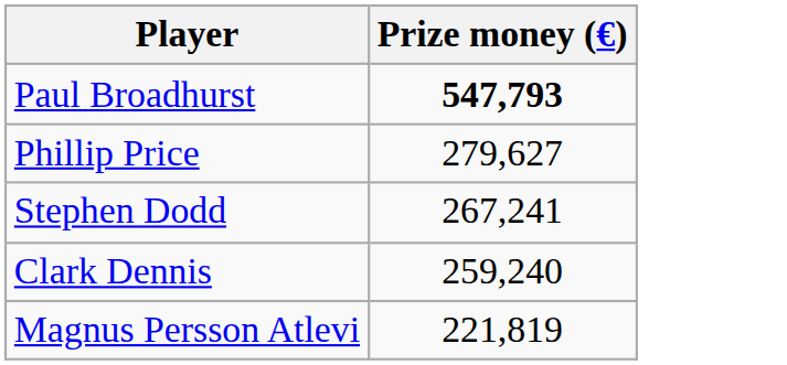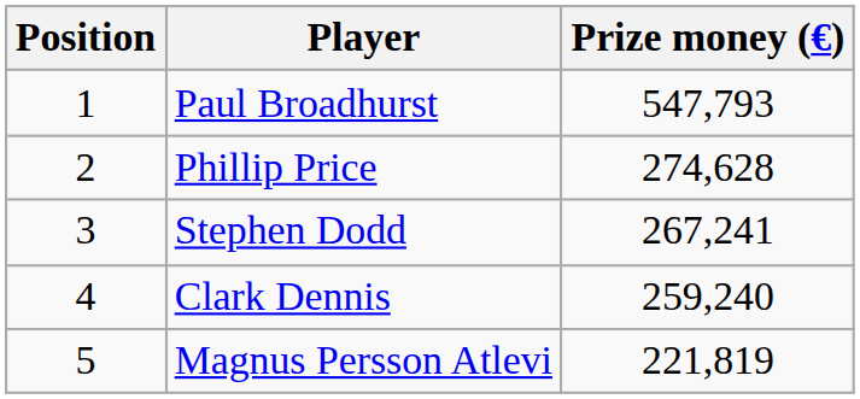+ column: Position | 1 | 2 | 3 | 4 | 5
Paul Broadhurst | Prize money (€): bold -> normal
Phillip Price | Prize money (€): 279,627 -> 274,628
